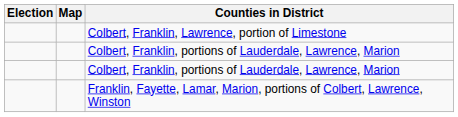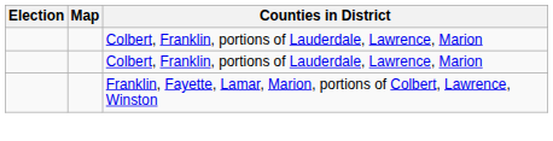- row: Colbert, Franklin, Lawrence, portion of Limestone
